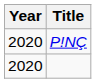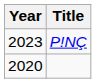P!NÇ | Year: 2020 -> 2023
